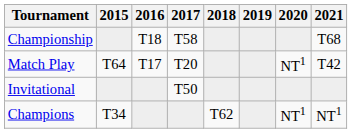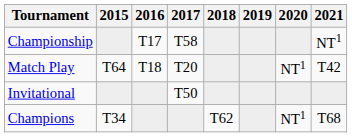Championship | 2016: T18 -> T17
Championship | 2021: T68 -> NT1
Match Play | 2016: T17 -> T18
Champions | 2021: NT1 -> T68
